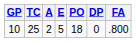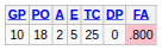columns swapped: PO <-> TC
10 | FA: no background -> pink background
